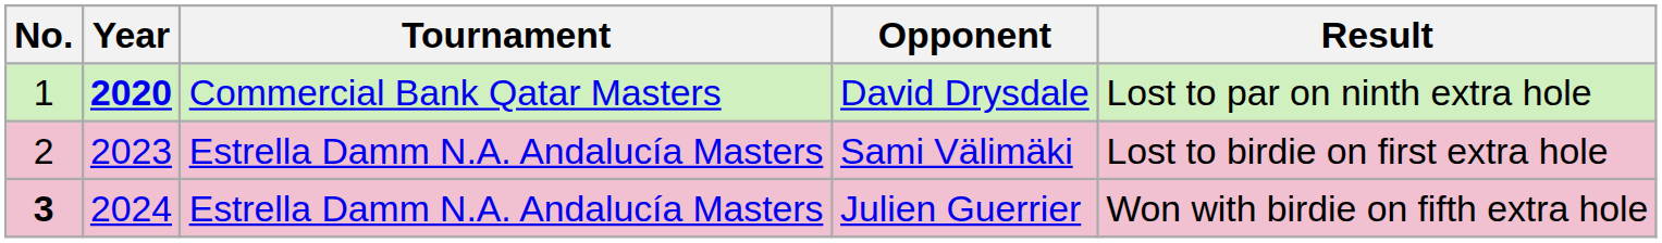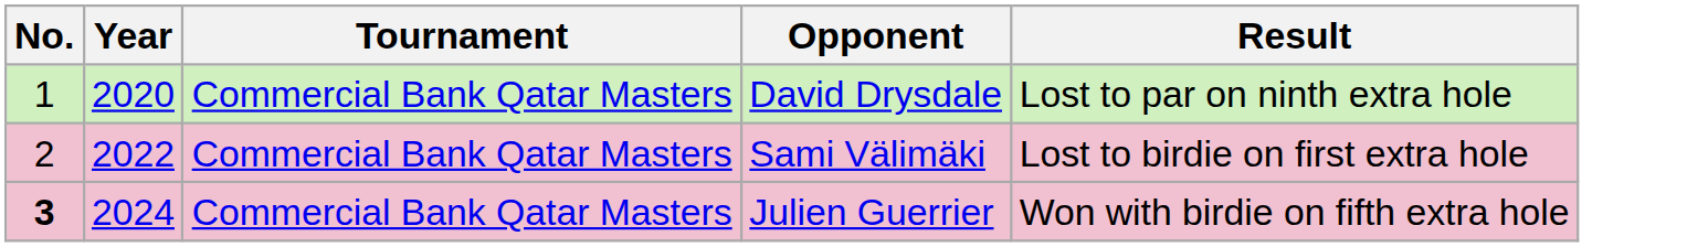David Drysdale | Year: bold -> normal
Sami Välimäki | Year: 2023 -> 2022
Sami Välimäki | Tournament: Estrella Damm N.A. Andalucía Masters -> Commercial Bank Qatar Masters
Julien Guerrier | Tournament: Estrella Damm N.A. Andalucía Masters -> Commercial Bank Qatar Masters
